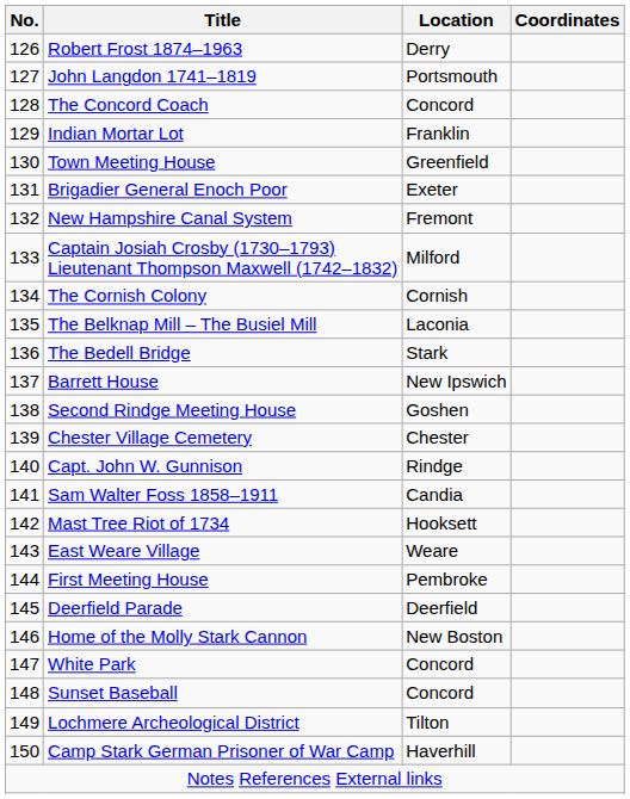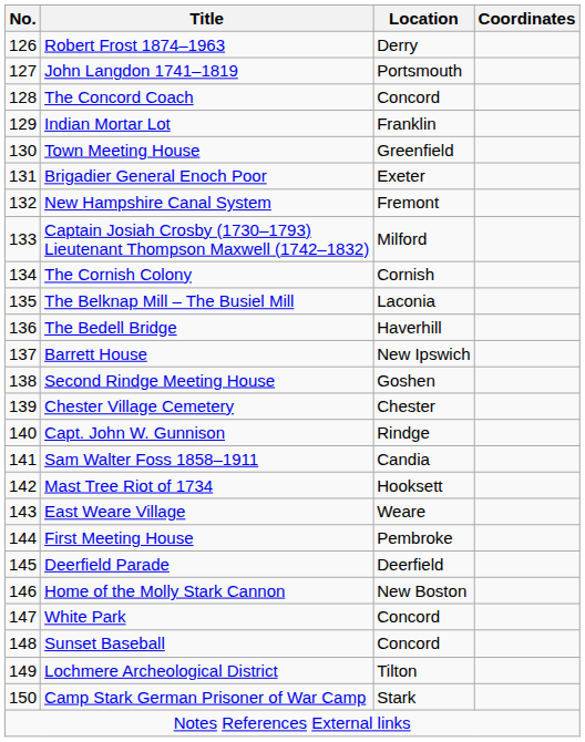The Bedell Bridge | Location: Stark -> Haverhill
Camp Stark German Prisoner of War Camp | Location: Haverhill -> Stark
